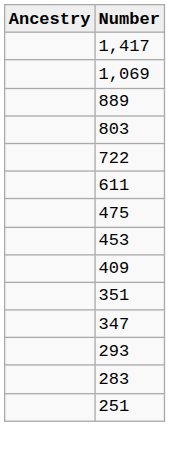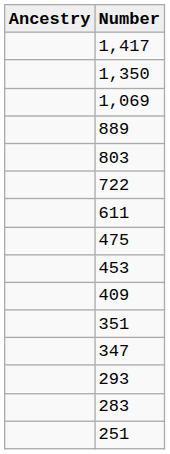+ row: 1,350
